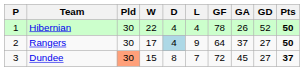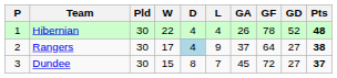columns swapped: GF <-> GA
Hibernian | Pts: 50 -> 48
Rangers | Pts: 50 -> 38
Dundee | Pld: lightsalmon background -> no background
